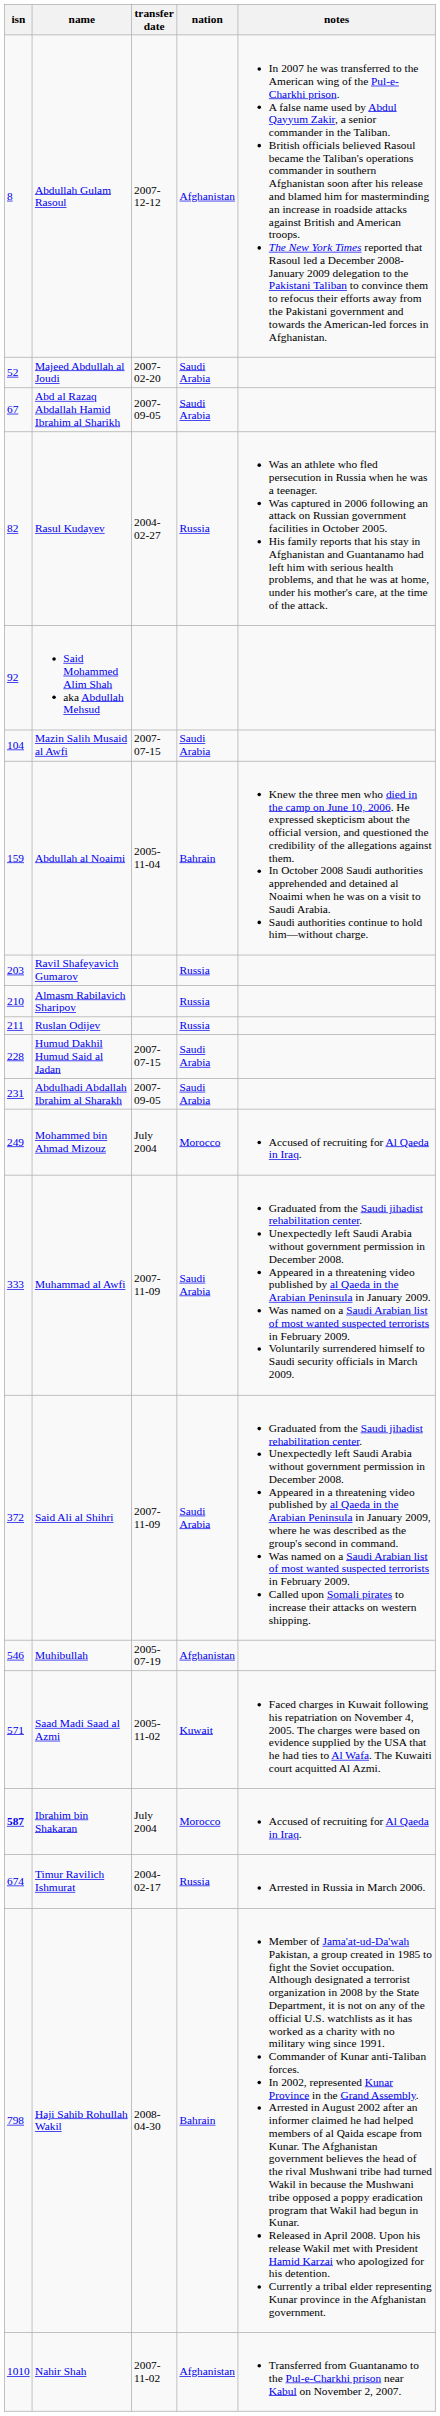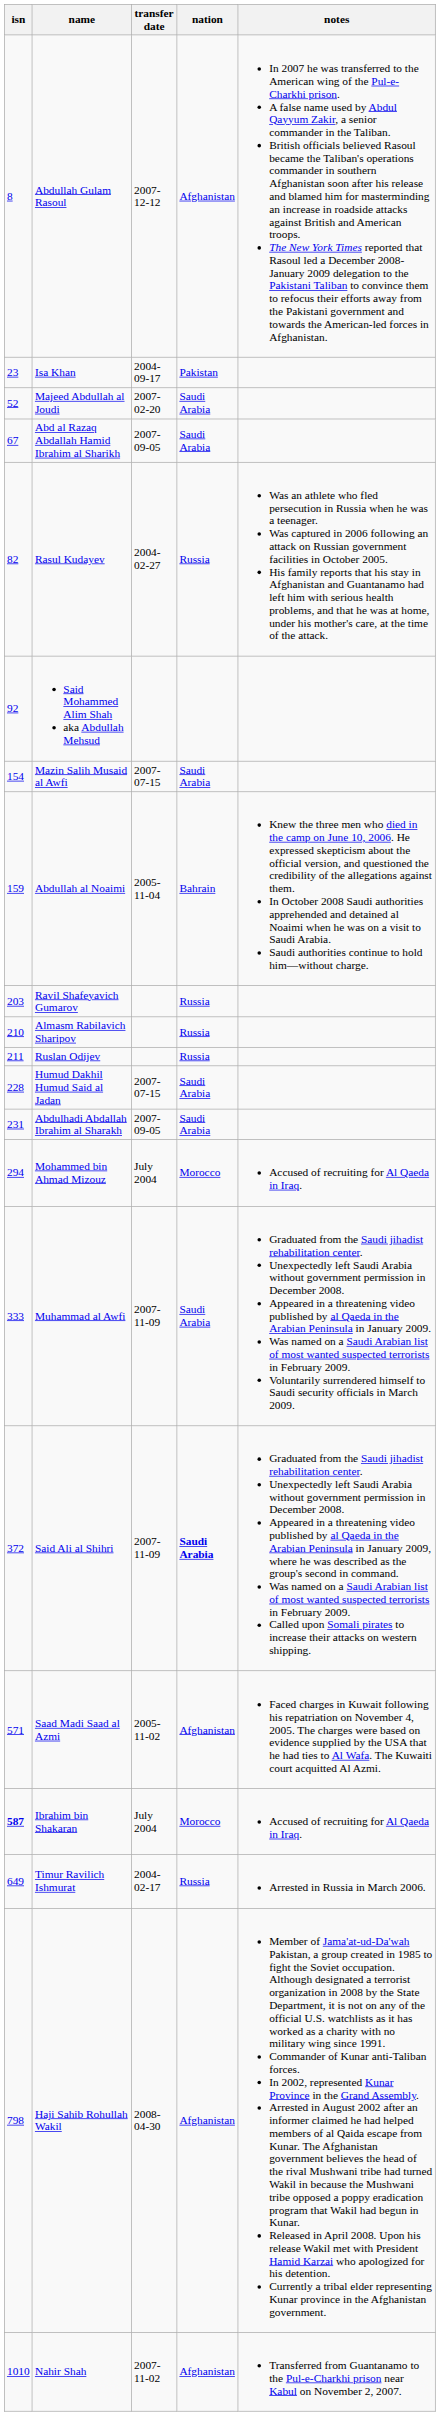+ row: 23 | Isa Khan | 2004-09-17 | Pakistan
Mazin Salih Musaid al Awfi | isn: 104 -> 154
Mohammed bin Ahmad Mizouz | isn: 249 -> 294
Said Ali al Shihri | nation: normal -> bold
- row: 546 | Muhibullah | 2005-07-19 | Afghanistan
Saad Madi Saad al Azmi | nation: Kuwait -> Afghanistan
Timur Ravilich Ishmurat | isn: 674 -> 649
Haji Sahib Rohullah Wakil | nation: Bahrain -> Afghanistan
